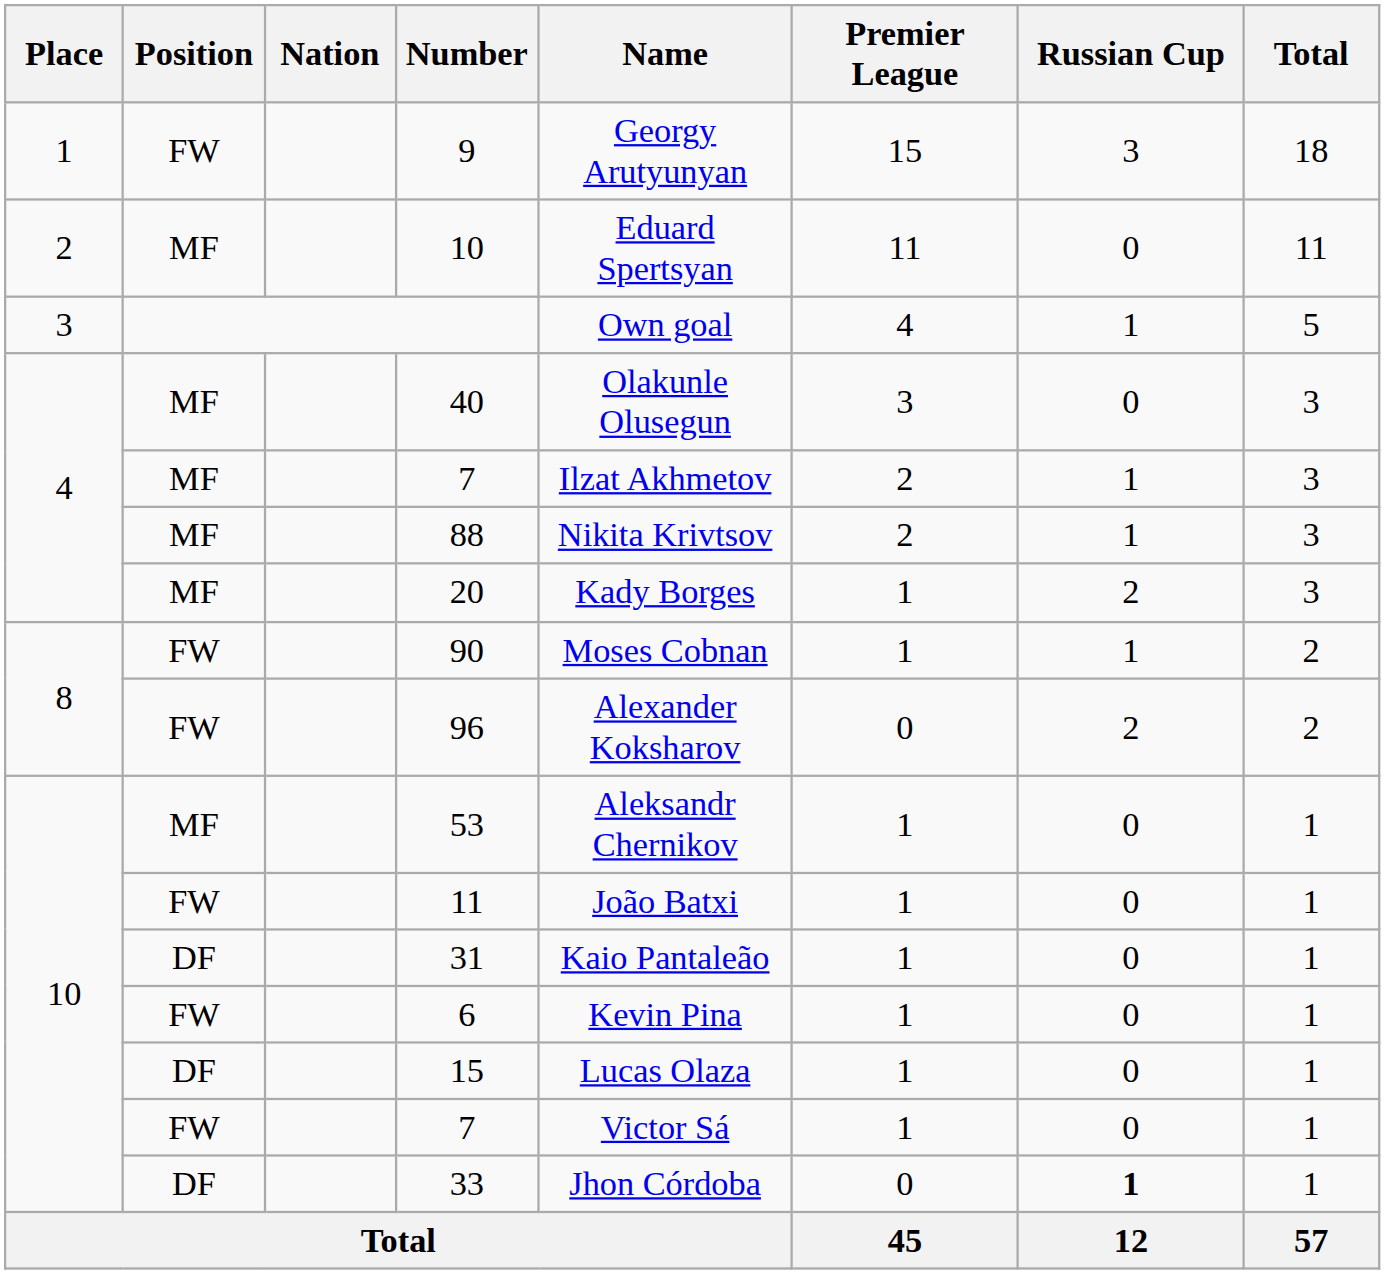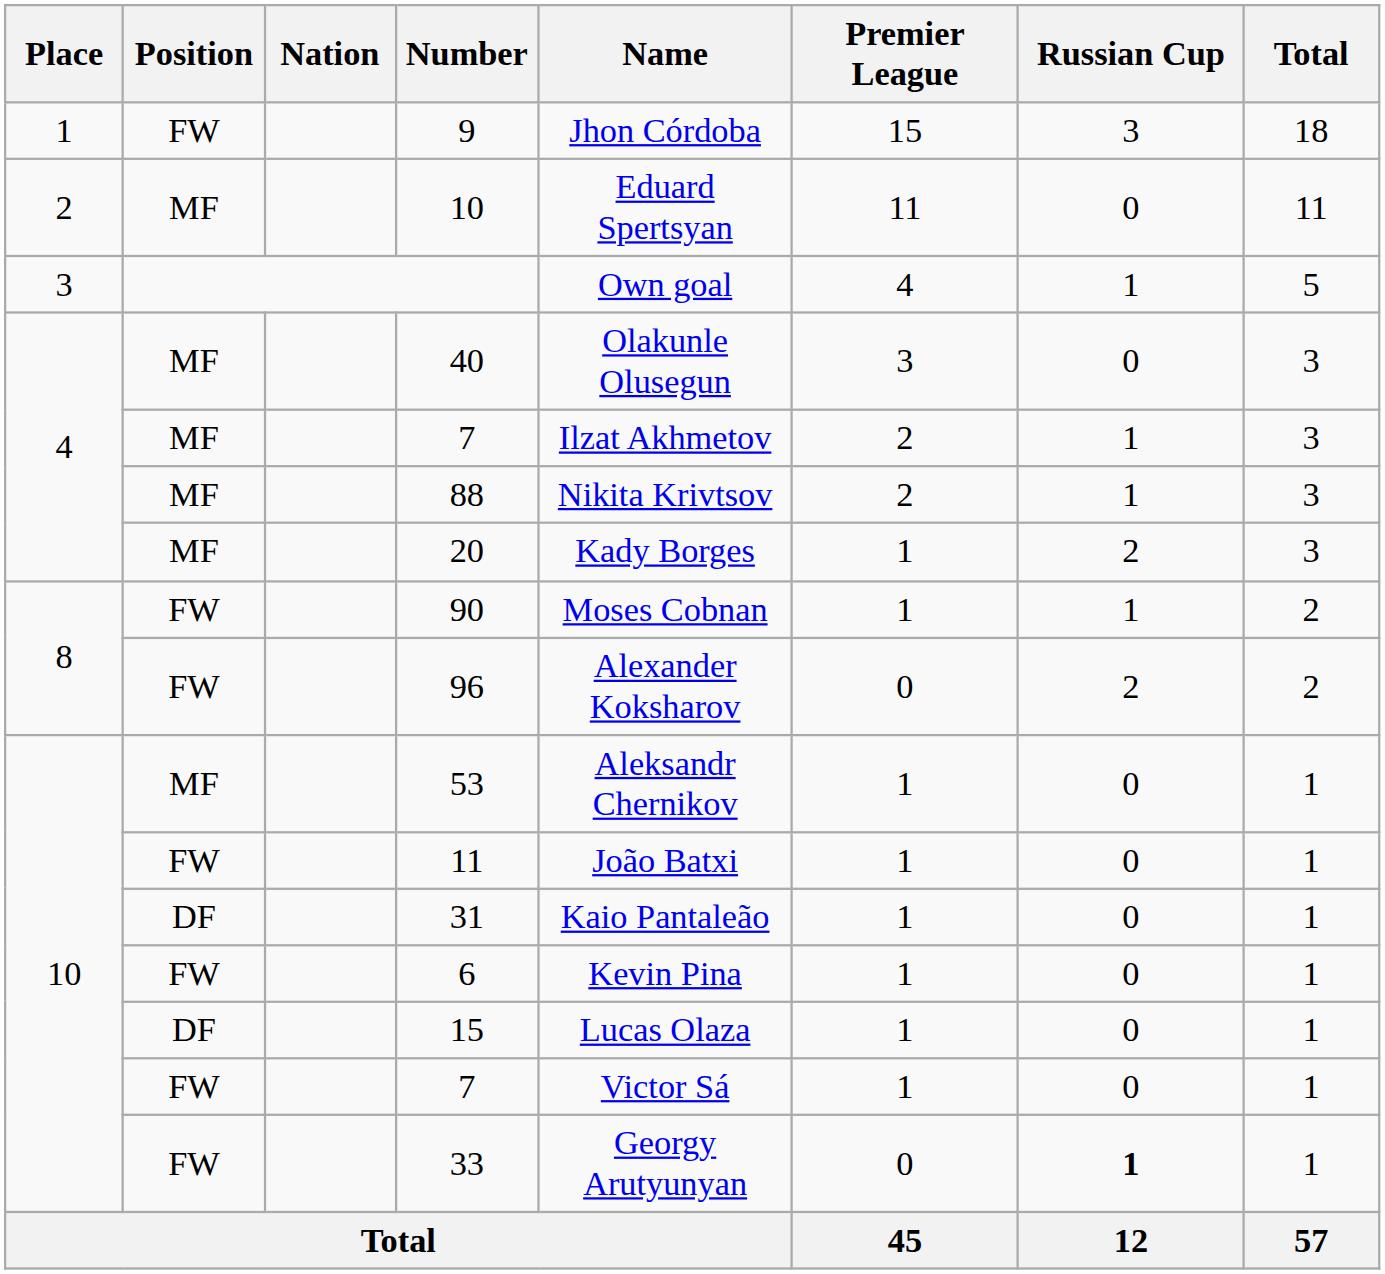9 | Name: Georgy Arutyunyan -> Jhon Córdoba
33 | Position: DF -> FW
33 | Name: Jhon Córdoba -> Georgy Arutyunyan
